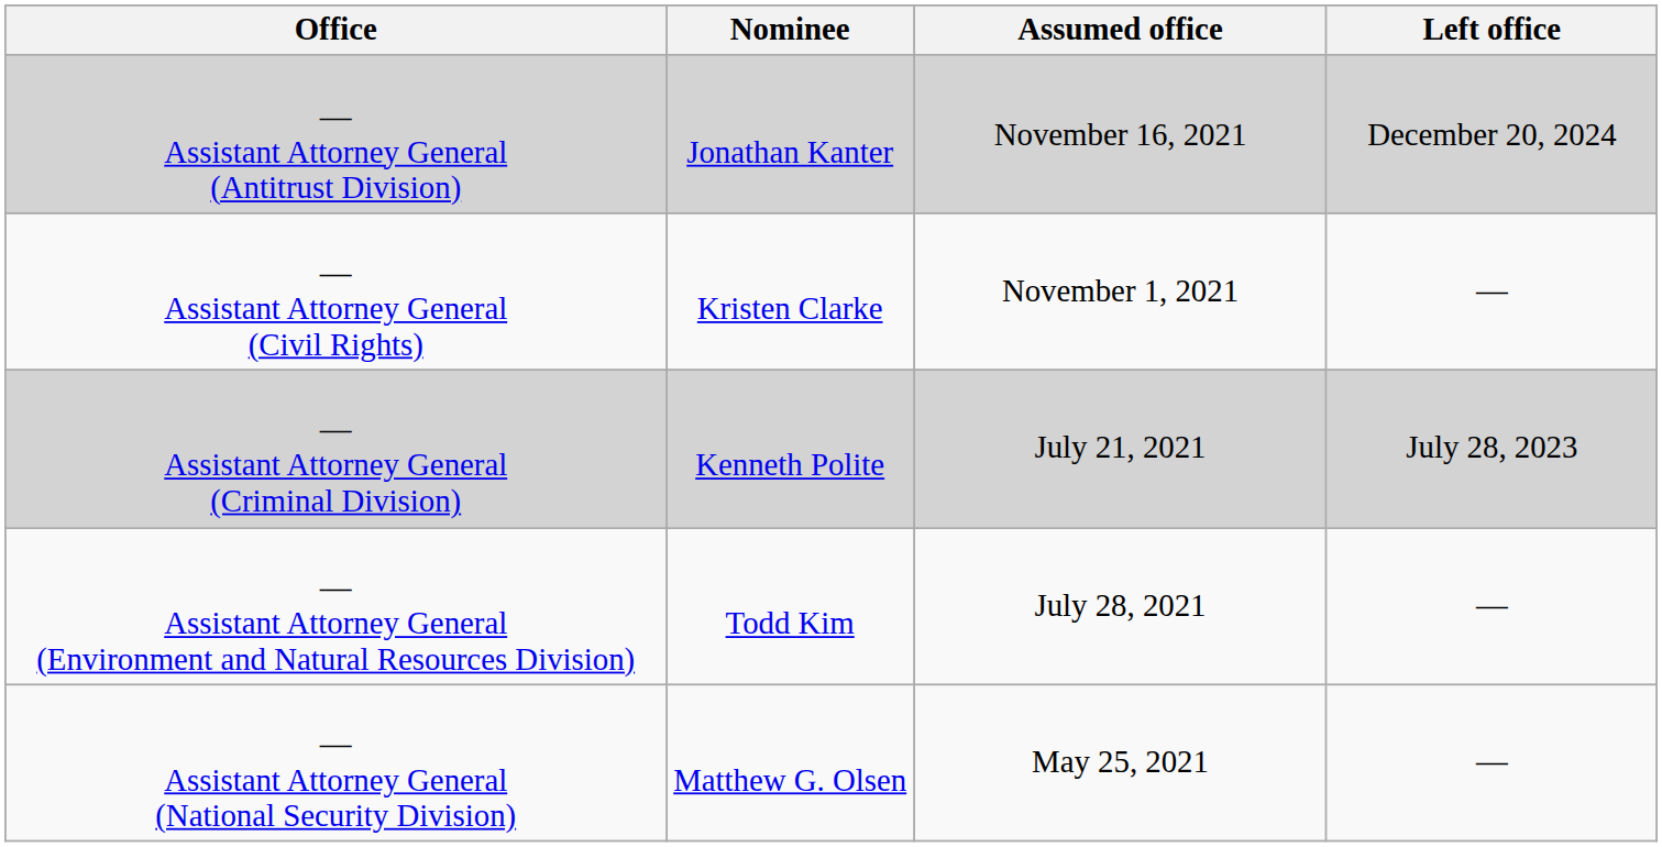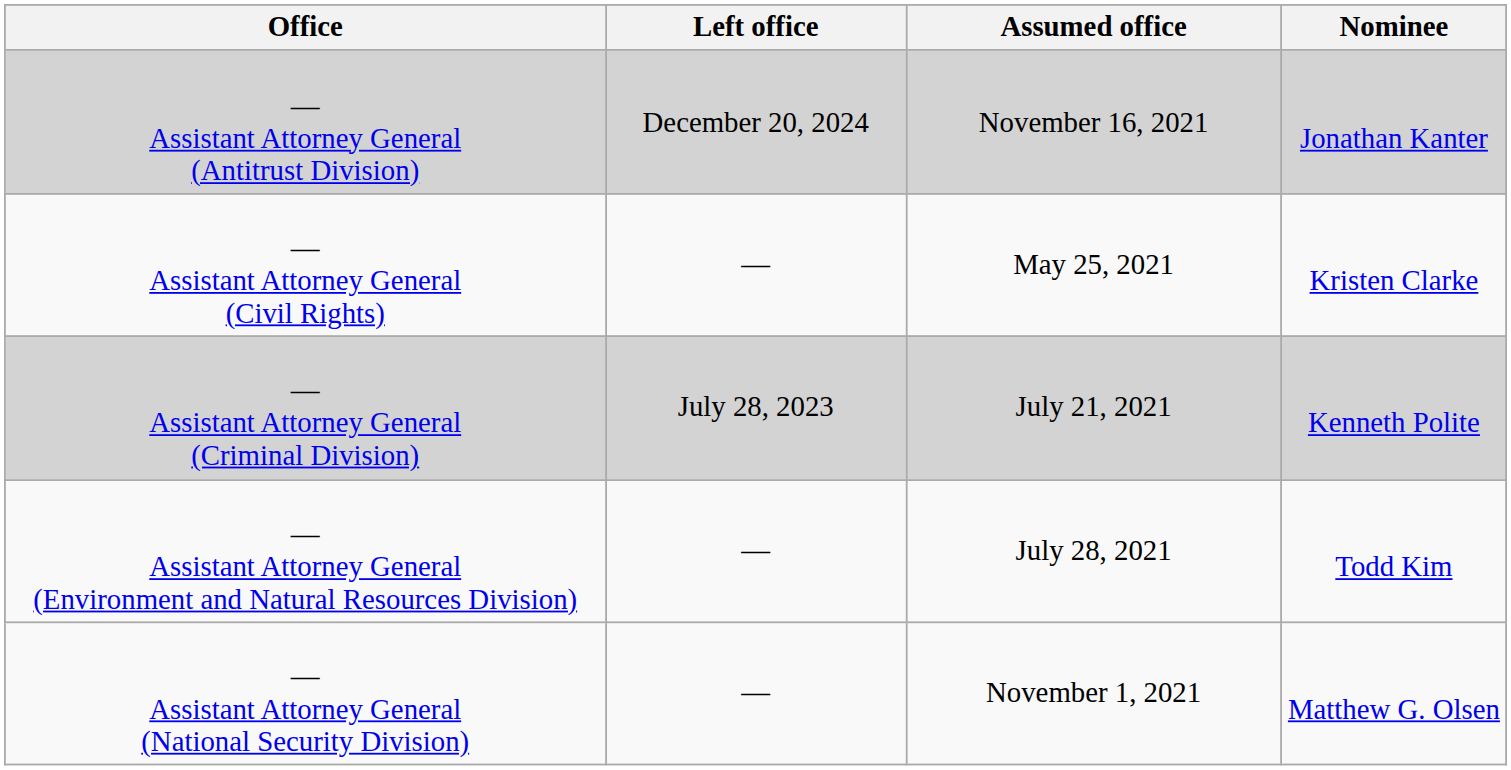columns swapped: Nominee <-> Left office
— Assistant Attorney General (Civil Rights) | Assumed office: November 1, 2021 -> May 25, 2021
— Assistant Attorney General (National Security Division) | Assumed office: May 25, 2021 -> November 1, 2021
